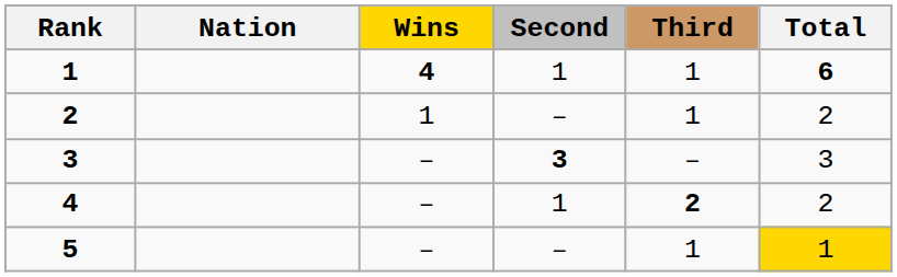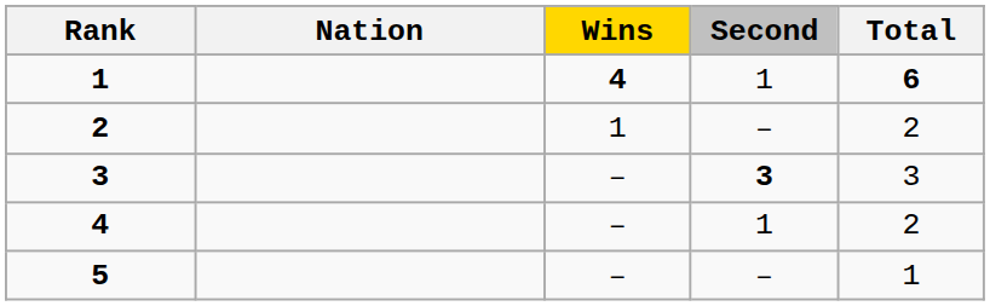- column: Third | 1 | 1 | – | 2 | 1
5 | Total: gold background -> no background
